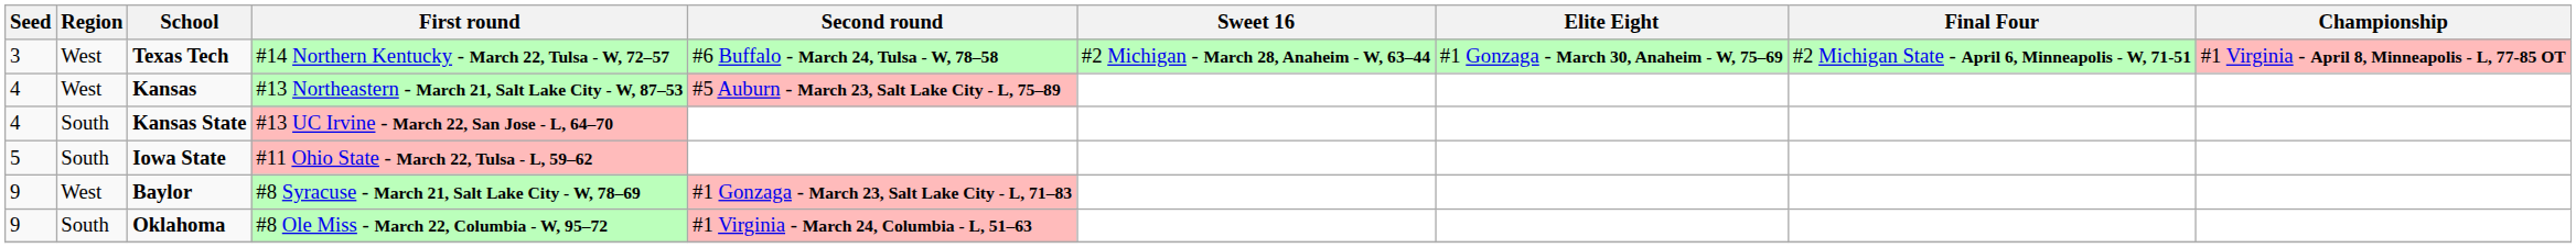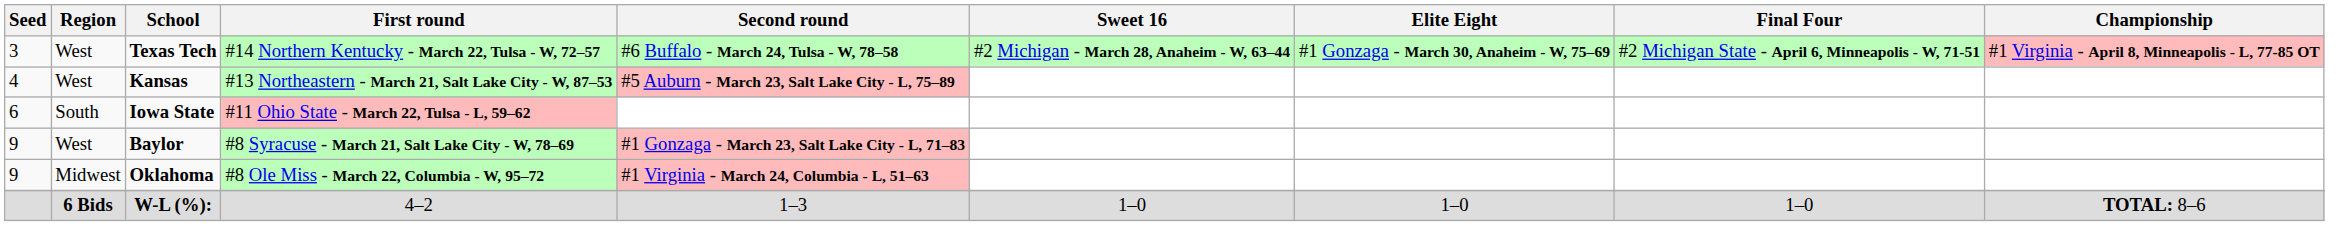- row: 4 | South | Kansas State | #13 UC Irvine - March 22, San Jose - L, 64–70
Iowa State | Seed: 5 -> 6
Oklahoma | Region: South -> Midwest
+ row: 6 Bids | W-L (%): | 4–2 | 1–3 | 1–0 | 1–0 | 1–0 | TOTAL: 8–6
